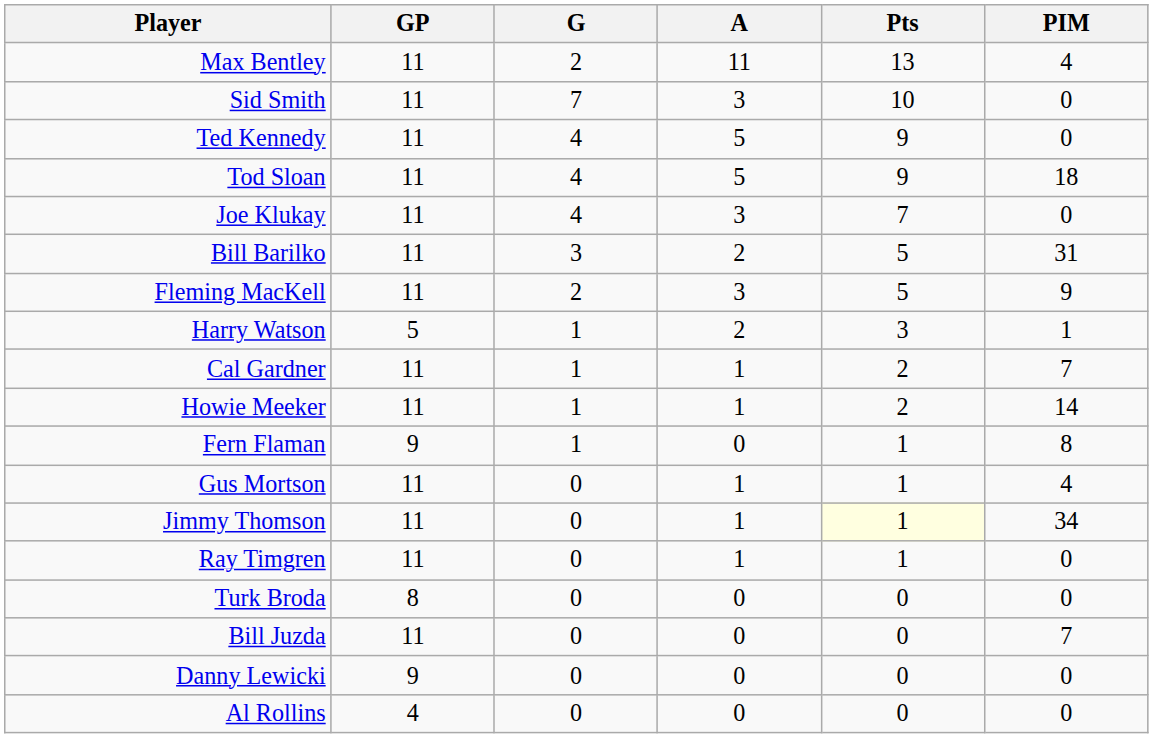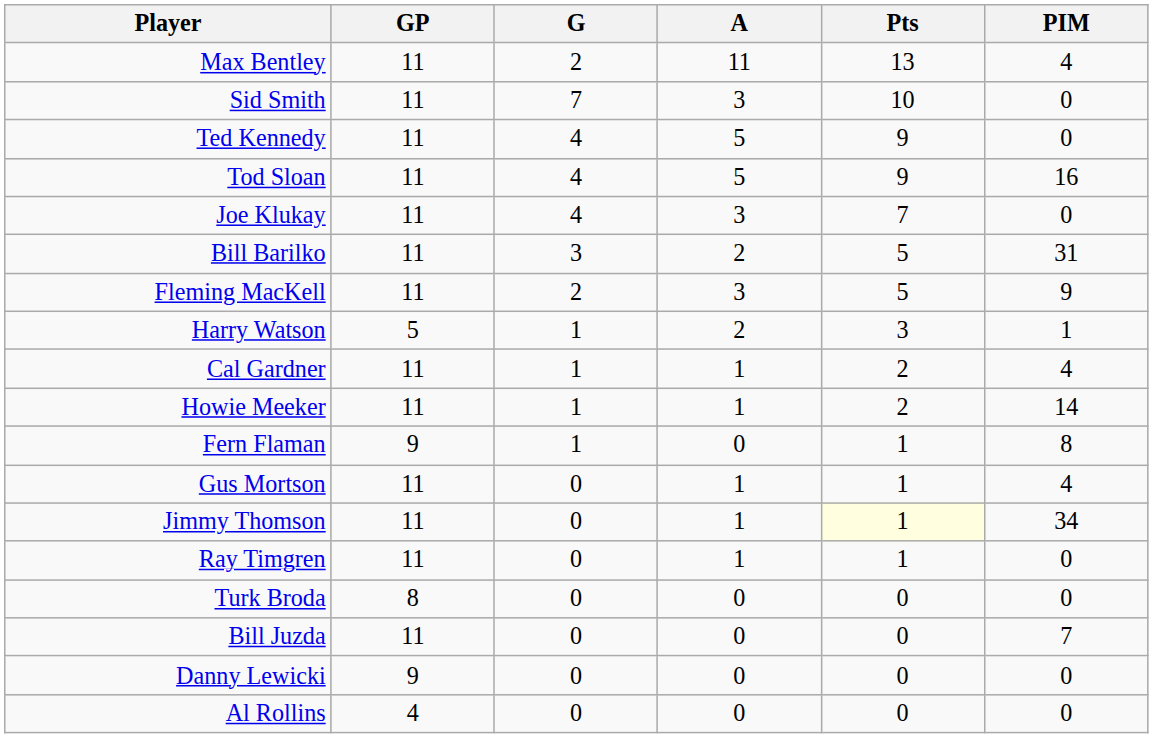Tod Sloan | PIM: 18 -> 16
Cal Gardner | PIM: 7 -> 4
